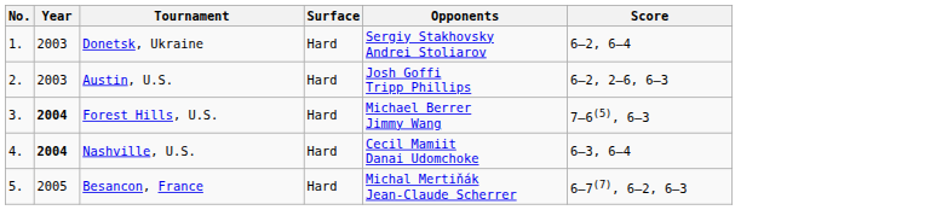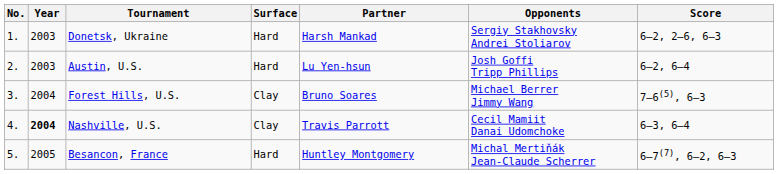+ column: Partner | Harsh Mankad | Lu Yen-hsun | Bruno Soares | Travis Parrott | Huntley Montgomery
Donetsk, Ukraine | Score: 6–2, 6–4 -> 6–2, 2–6, 6–3
Austin, U.S. | Score: 6–2, 2–6, 6–3 -> 6–2, 6–4
Forest Hills, U.S. | Year: bold -> normal
Forest Hills, U.S. | Surface: Hard -> Clay
Nashville, U.S. | Surface: Hard -> Clay
